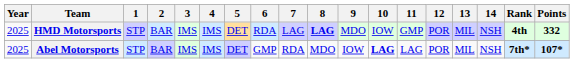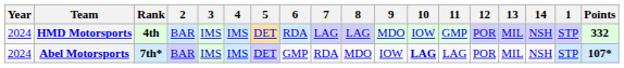columns swapped: 1 <-> Rank
HMD Motorsports | Year: 2025 -> 2024
HMD Motorsports | 8: bold -> normal
Abel Motorsports | Year: 2025 -> 2024
